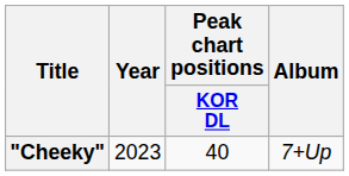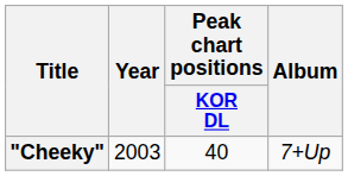"Cheeky" | Year: 2023 -> 2003
